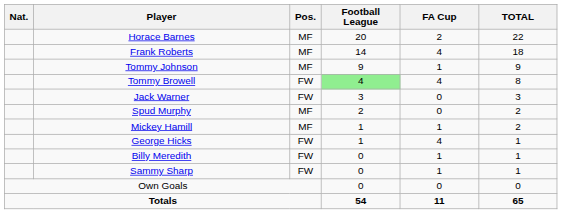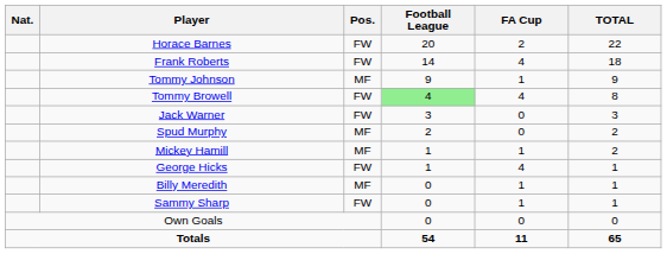Horace Barnes | Pos.: MF -> FW
Frank Roberts | Pos.: MF -> FW
Billy Meredith | Pos.: FW -> MF
